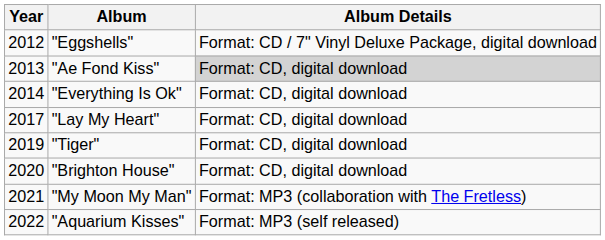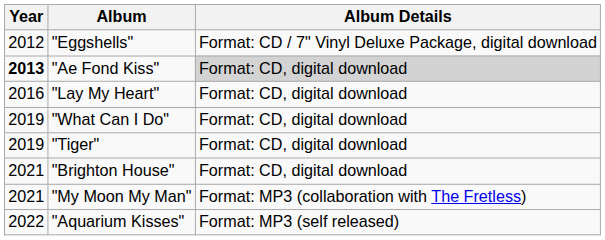"Ae Fond Kiss" | Year: normal -> bold
- row: 2014 | "Everything Is Ok" | Format: CD, digital download
"Lay My Heart" | Year: 2017 -> 2016
+ row: 2019 | "What Can I Do" | Format: CD, digital download
"Brighton House" | Year: 2020 -> 2021
